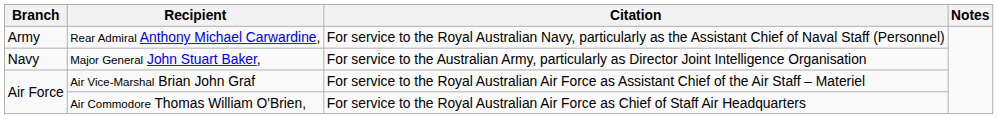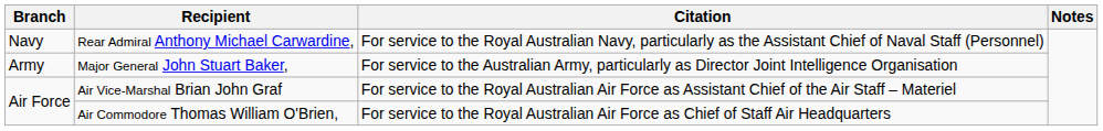Rear Admiral Anthony Michael Carwardine, | Branch: Army -> Navy
Major General John Stuart Baker, | Branch: Navy -> Army
